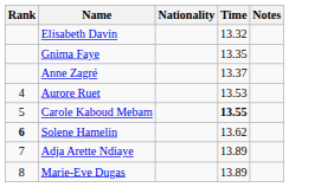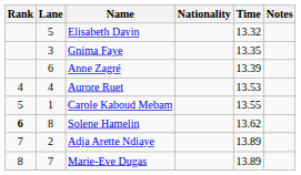+ column: Lane | 5 | 3 | 6 | 4 | 1 | 8 | 2 | 7
Anne Zagré | Time: 13.37 -> 13.39
Carole Kaboud Mebam | Time: bold -> normal
